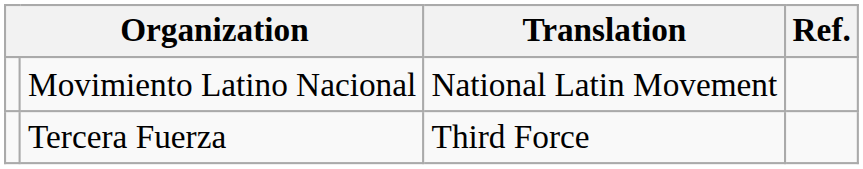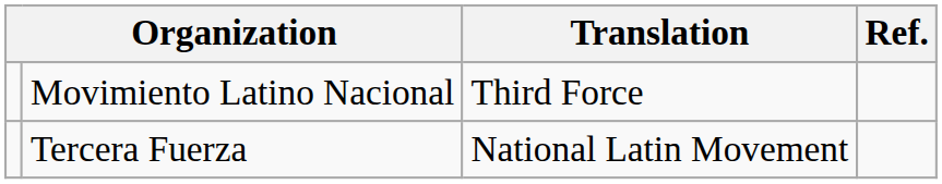Movimiento Latino Nacional | Translation: National Latin Movement -> Third Force
Tercera Fuerza | Translation: Third Force -> National Latin Movement
